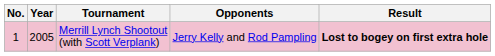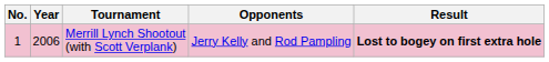Merrill Lynch Shootout (with Scott Verplank) | Year: 2005 -> 2006
